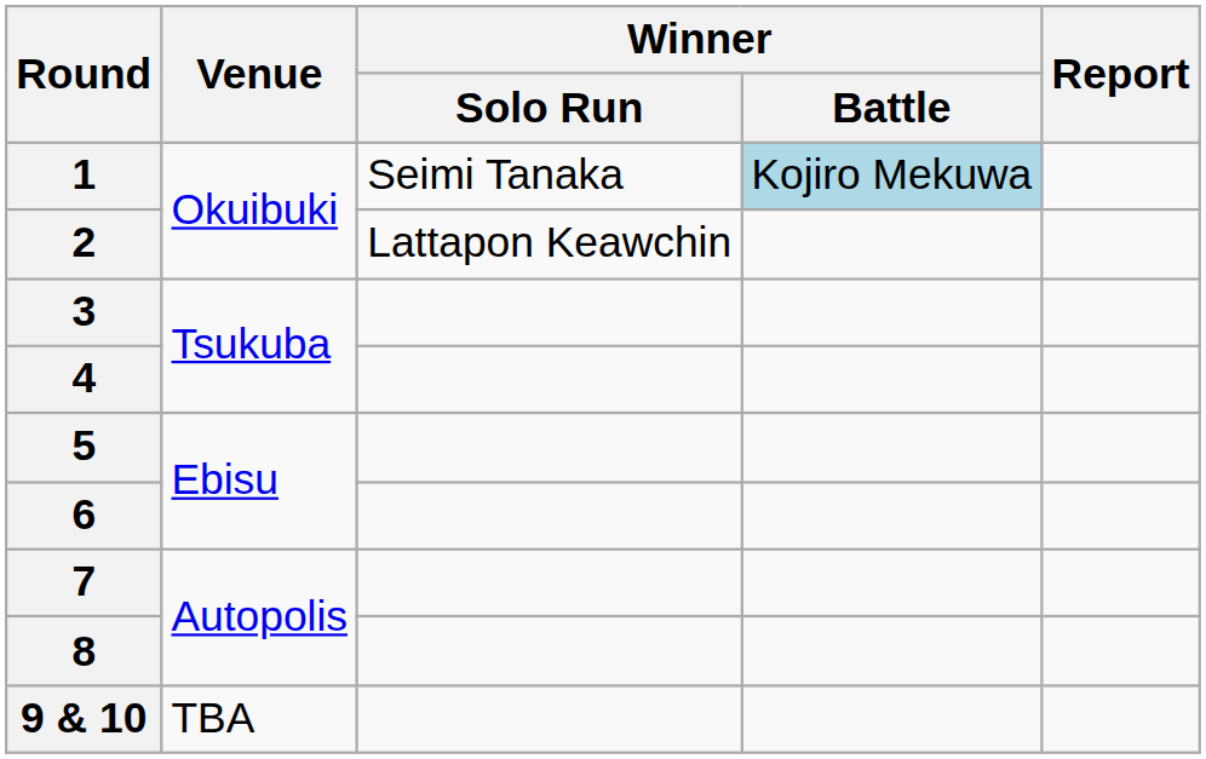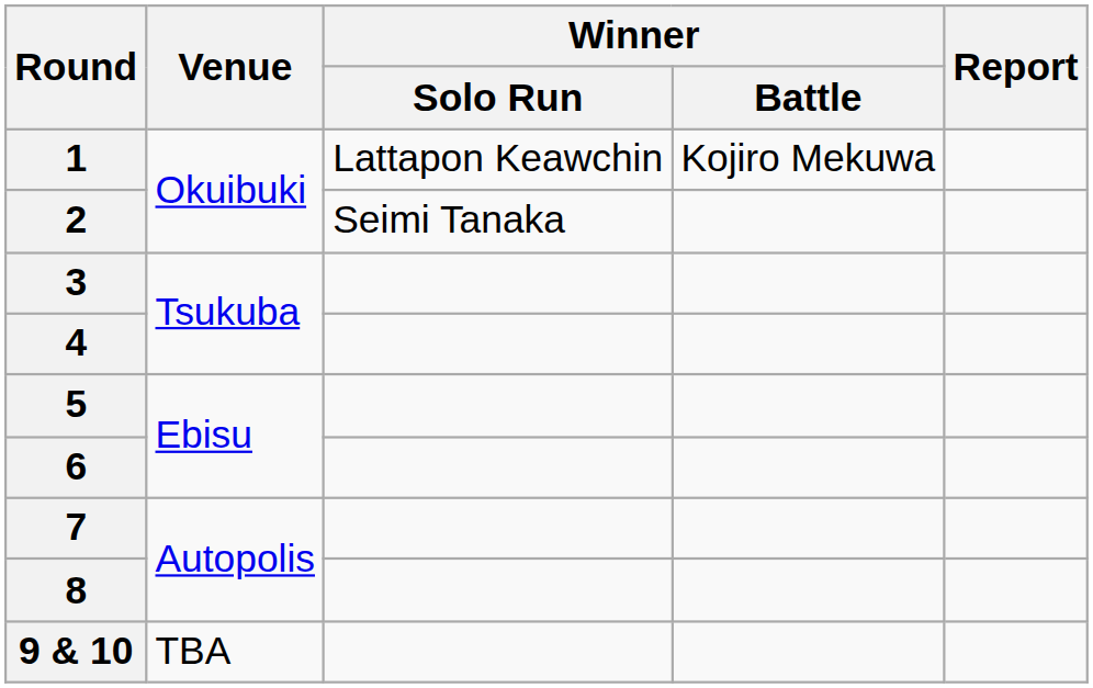1 | Winner / Solo Run: Seimi Tanaka -> Lattapon Keawchin
1 | Winner / Battle: lightblue background -> no background
2 | Winner / Solo Run: Lattapon Keawchin -> Seimi Tanaka
